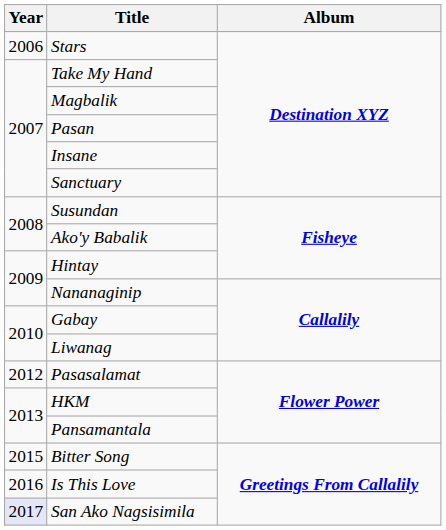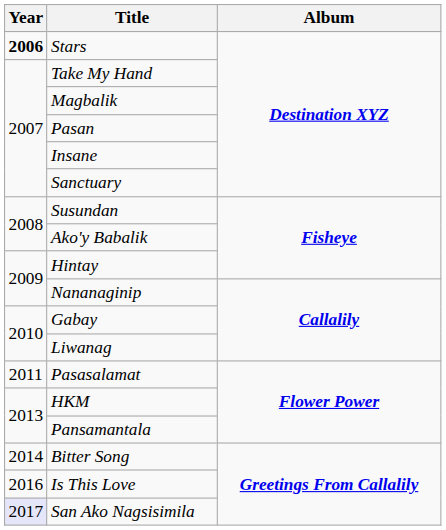Stars | Year: normal -> bold
Pasasalamat | Year: 2012 -> 2011
Bitter Song | Year: 2015 -> 2014
